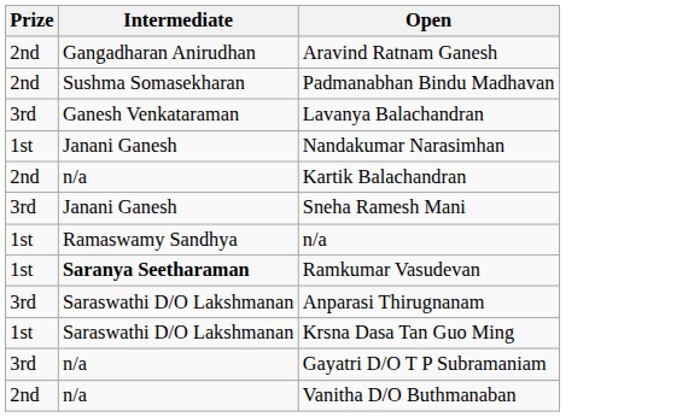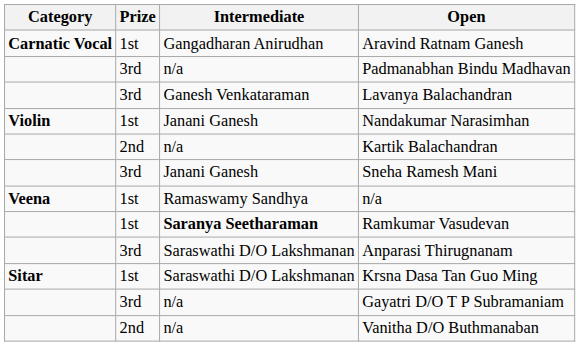+ column: Category | Carnatic Vocal | Violin | Veena | Sitar
Aravind Ratnam Ganesh | Prize: 2nd -> 1st
Padmanabhan Bindu Madhavan | Prize: 2nd -> 3rd
Padmanabhan Bindu Madhavan | Intermediate: Sushma Somasekharan -> n/a
